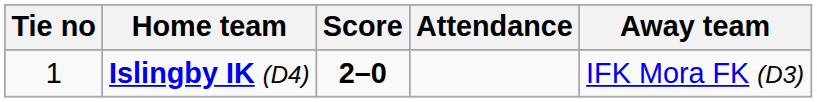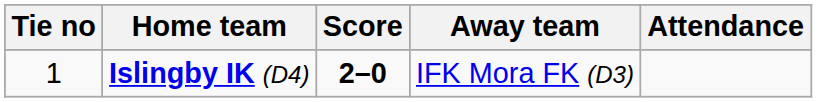columns swapped: Away team <-> Attendance
